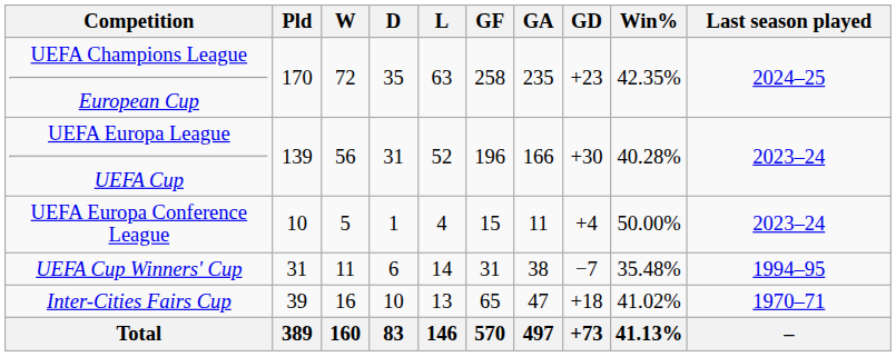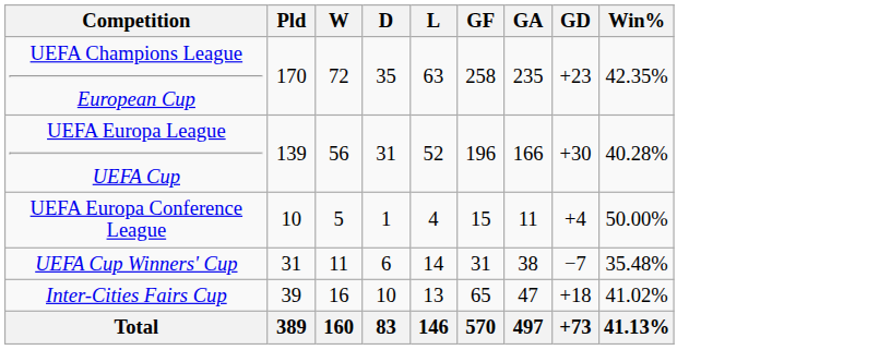- column: Last season played | 2024–25 | 2023–24 | 2023–24 | 1994–95 | 1970–71 | –
